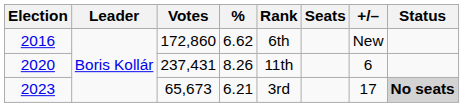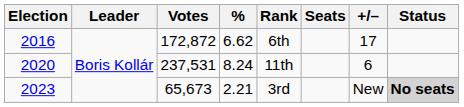2016 | Votes: 172,860 -> 172,872
2016 | +/–: New -> 17
2020 | Votes: 237,431 -> 237,531
2020 | %: 8.26 -> 8.24
2023 | %: 6.21 -> 2.21
2023 | +/–: 17 -> New
